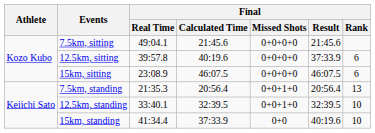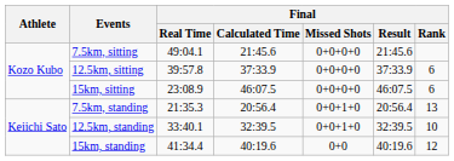12.5km, sitting | Final / Calculated Time: 40:19.6 -> 37:33.9
15km, standing | Final / Calculated Time: 37:33.9 -> 40:19.6
15km, standing | Final / Rank: 10 -> 12
